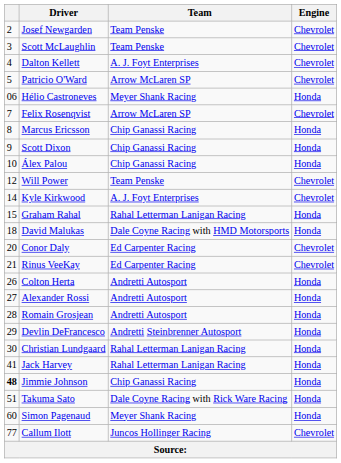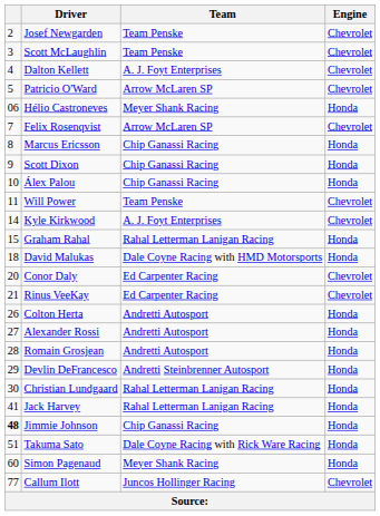Will Power | column 1: 12 -> 11
